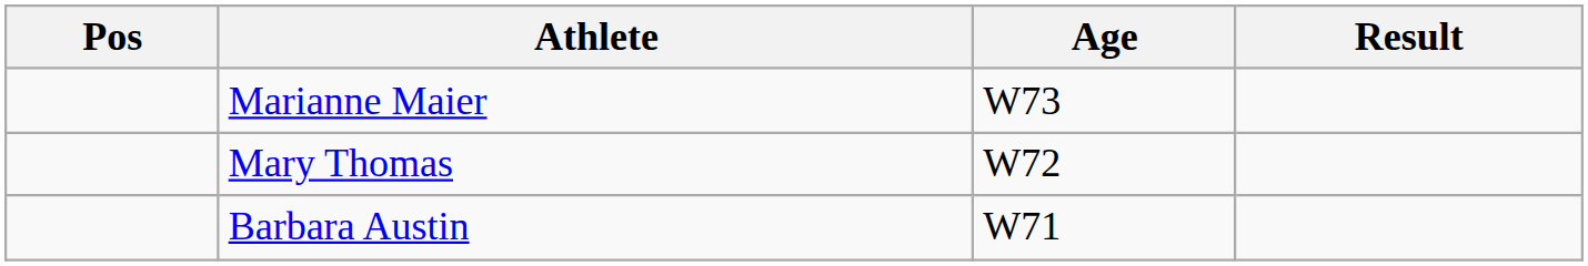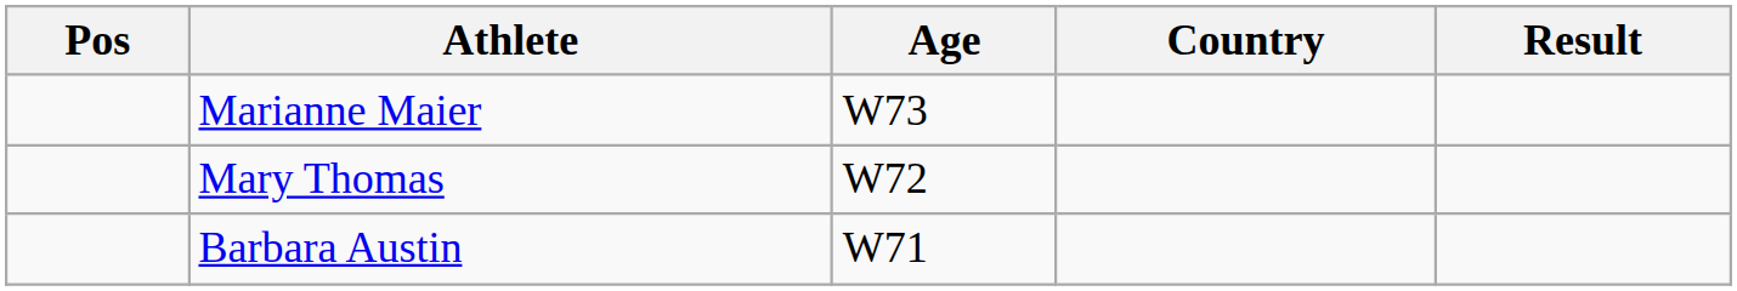+ column: Country
